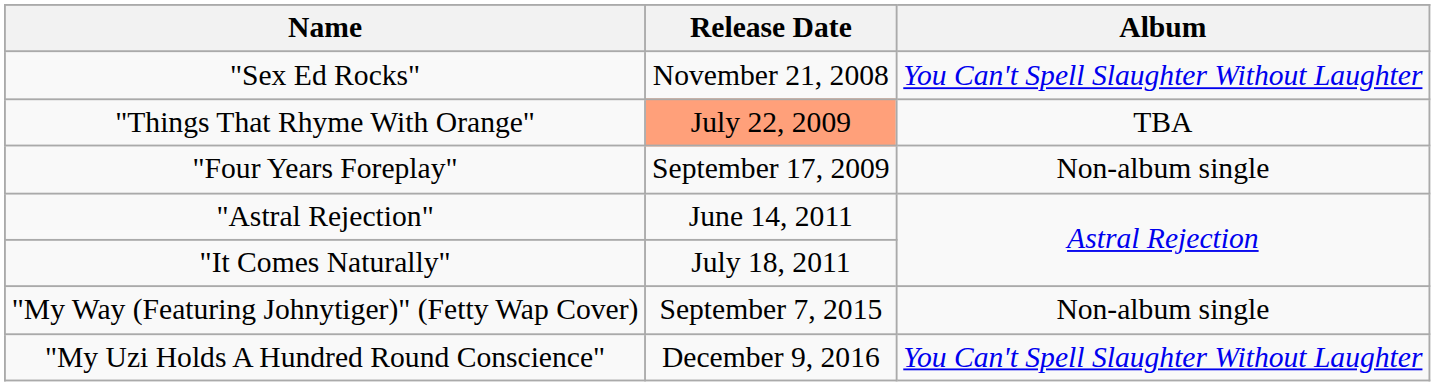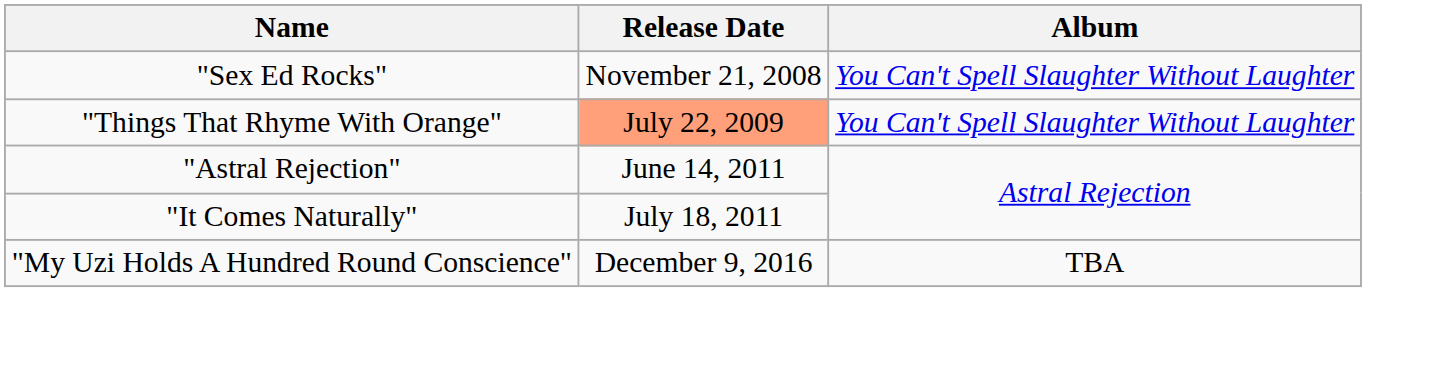"Things That Rhyme With Orange" | Album: TBA -> You Can't Spell Slaughter Without Laughter
- row: "Four Years Foreplay" | September 17, 2009 | Non-album single
- row: "My Way (Featuring Johnytiger)" (Fetty Wap Cover) | September 7, 2015 | Non-album single
"My Uzi Holds A Hundred Round Conscience" | Album: You Can't Spell Slaughter Without Laughter -> TBA
